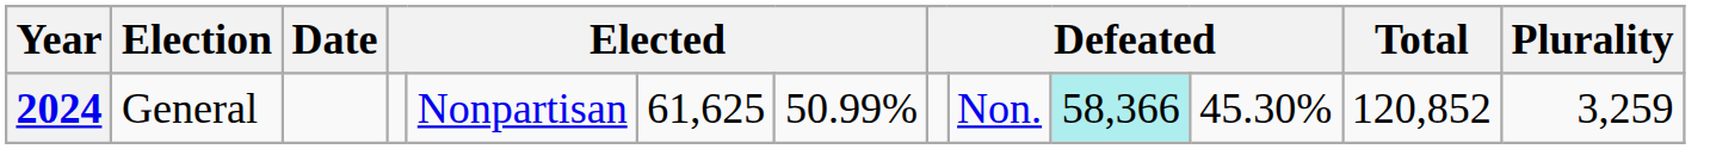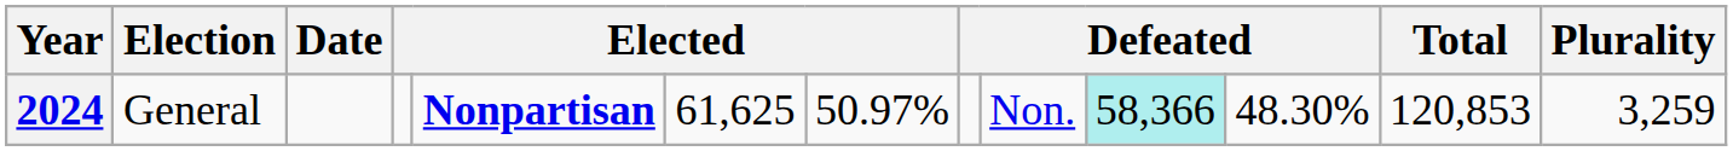2024 | column 5: normal -> bold
2024 | column 7: 50.99% -> 50.97%
2024 | column 11: 45.30% -> 48.30%
2024 | Total: 120,852 -> 120,853
